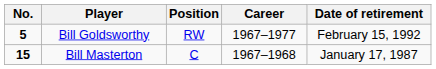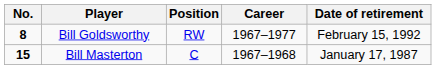Bill Goldsworthy | No.: 5 -> 8
